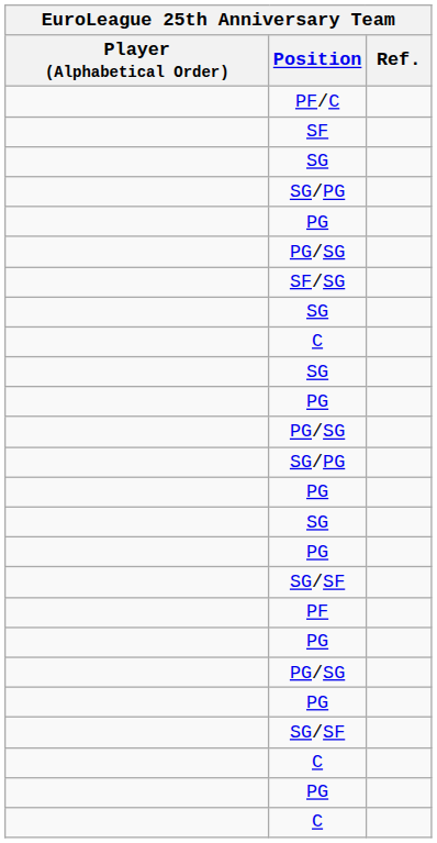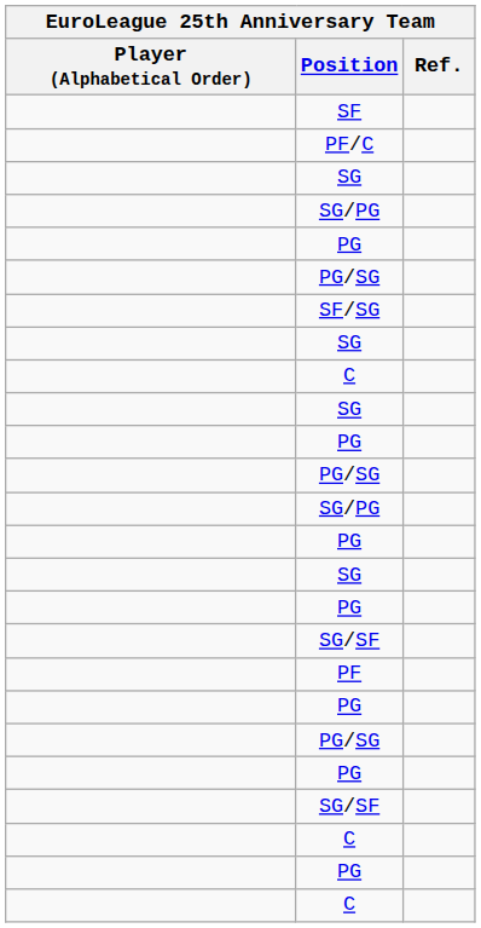rows swapped: PF/C <-> SF
